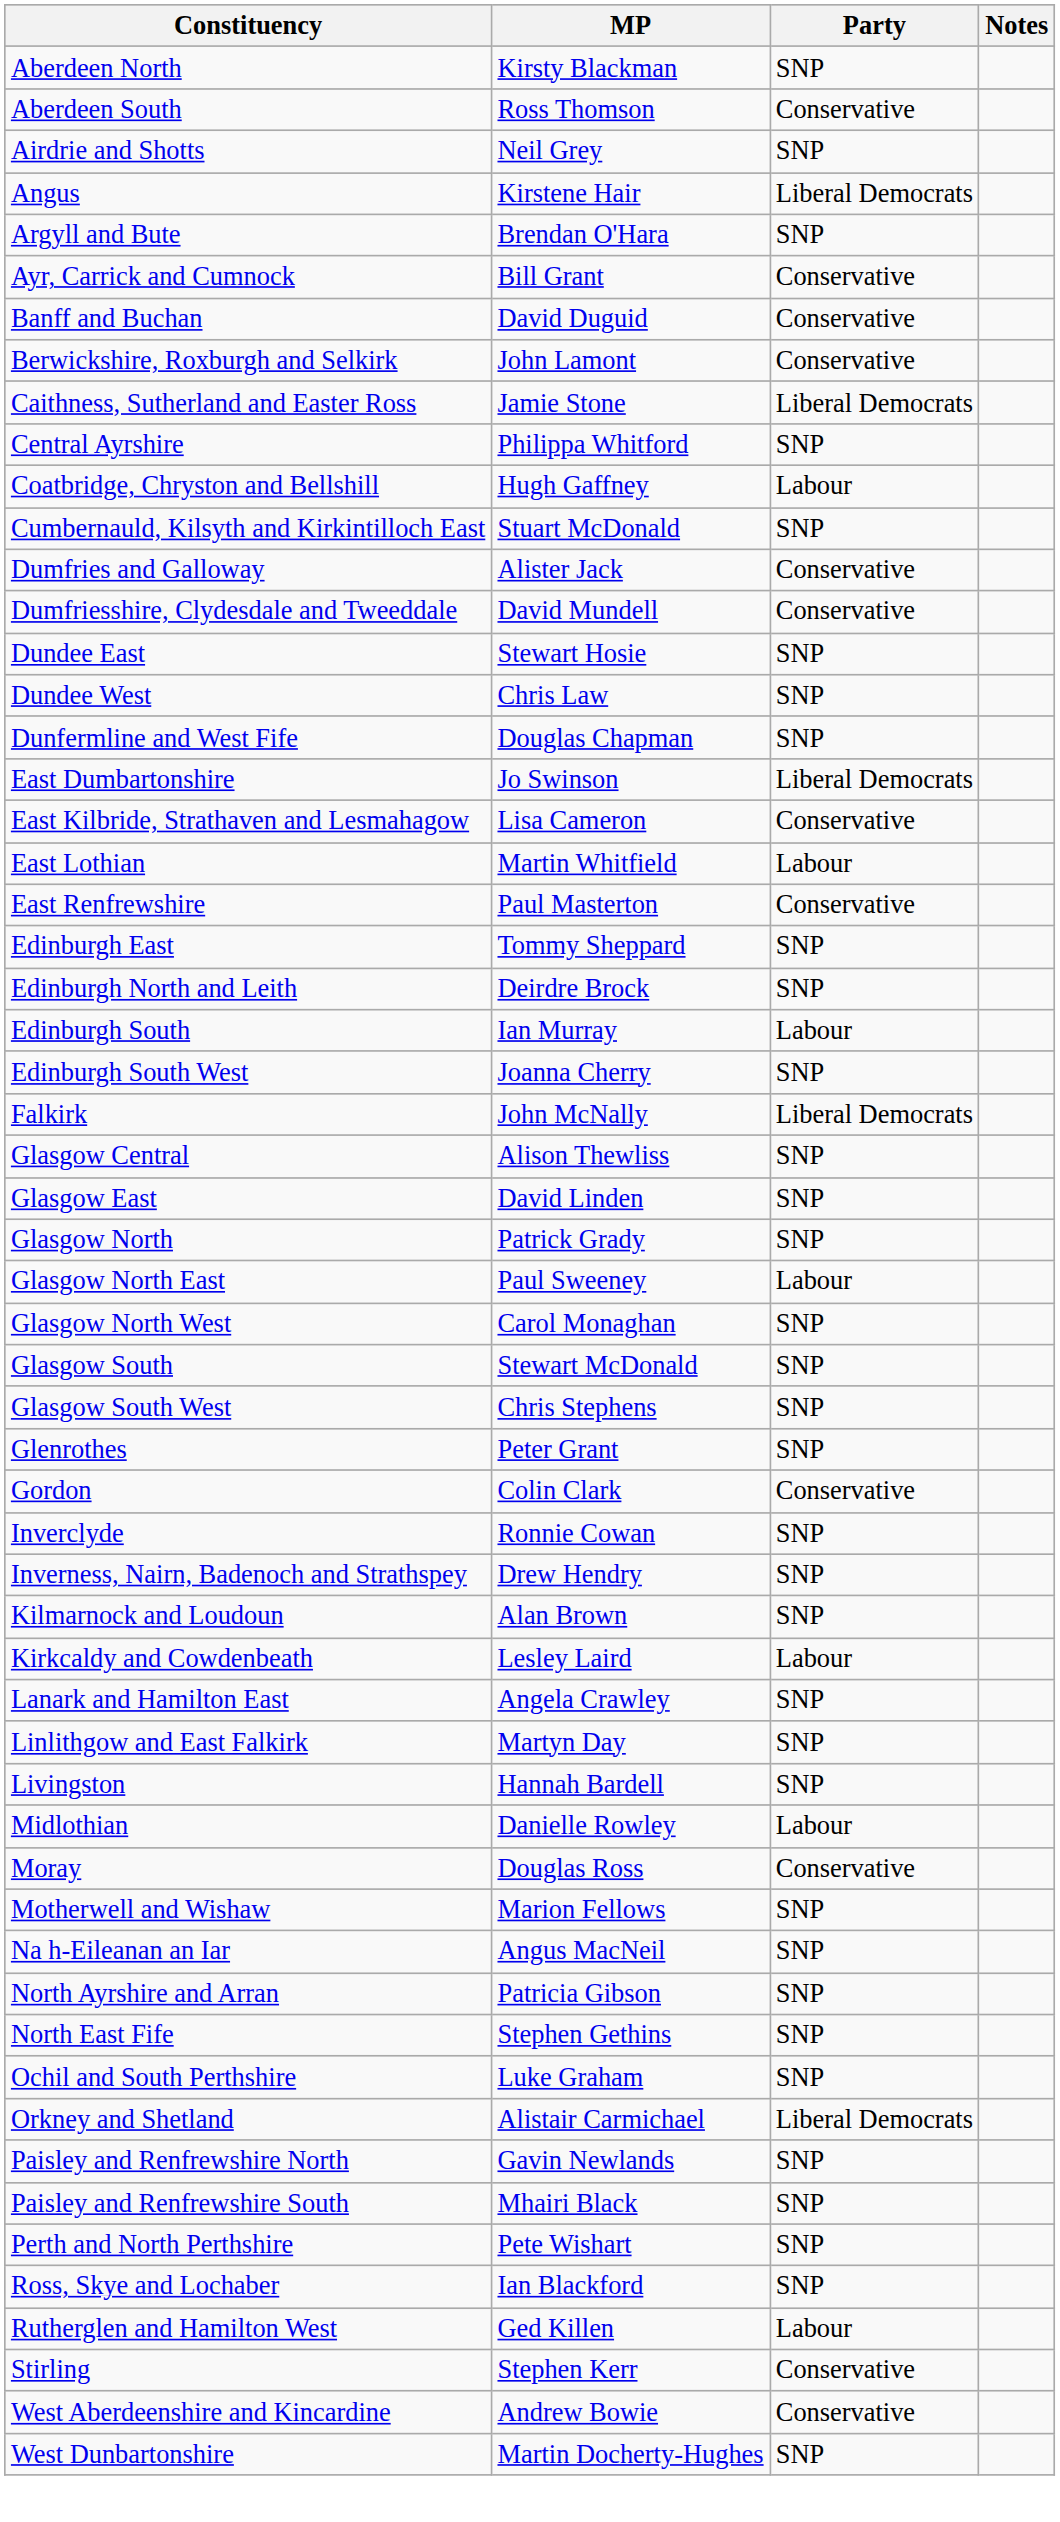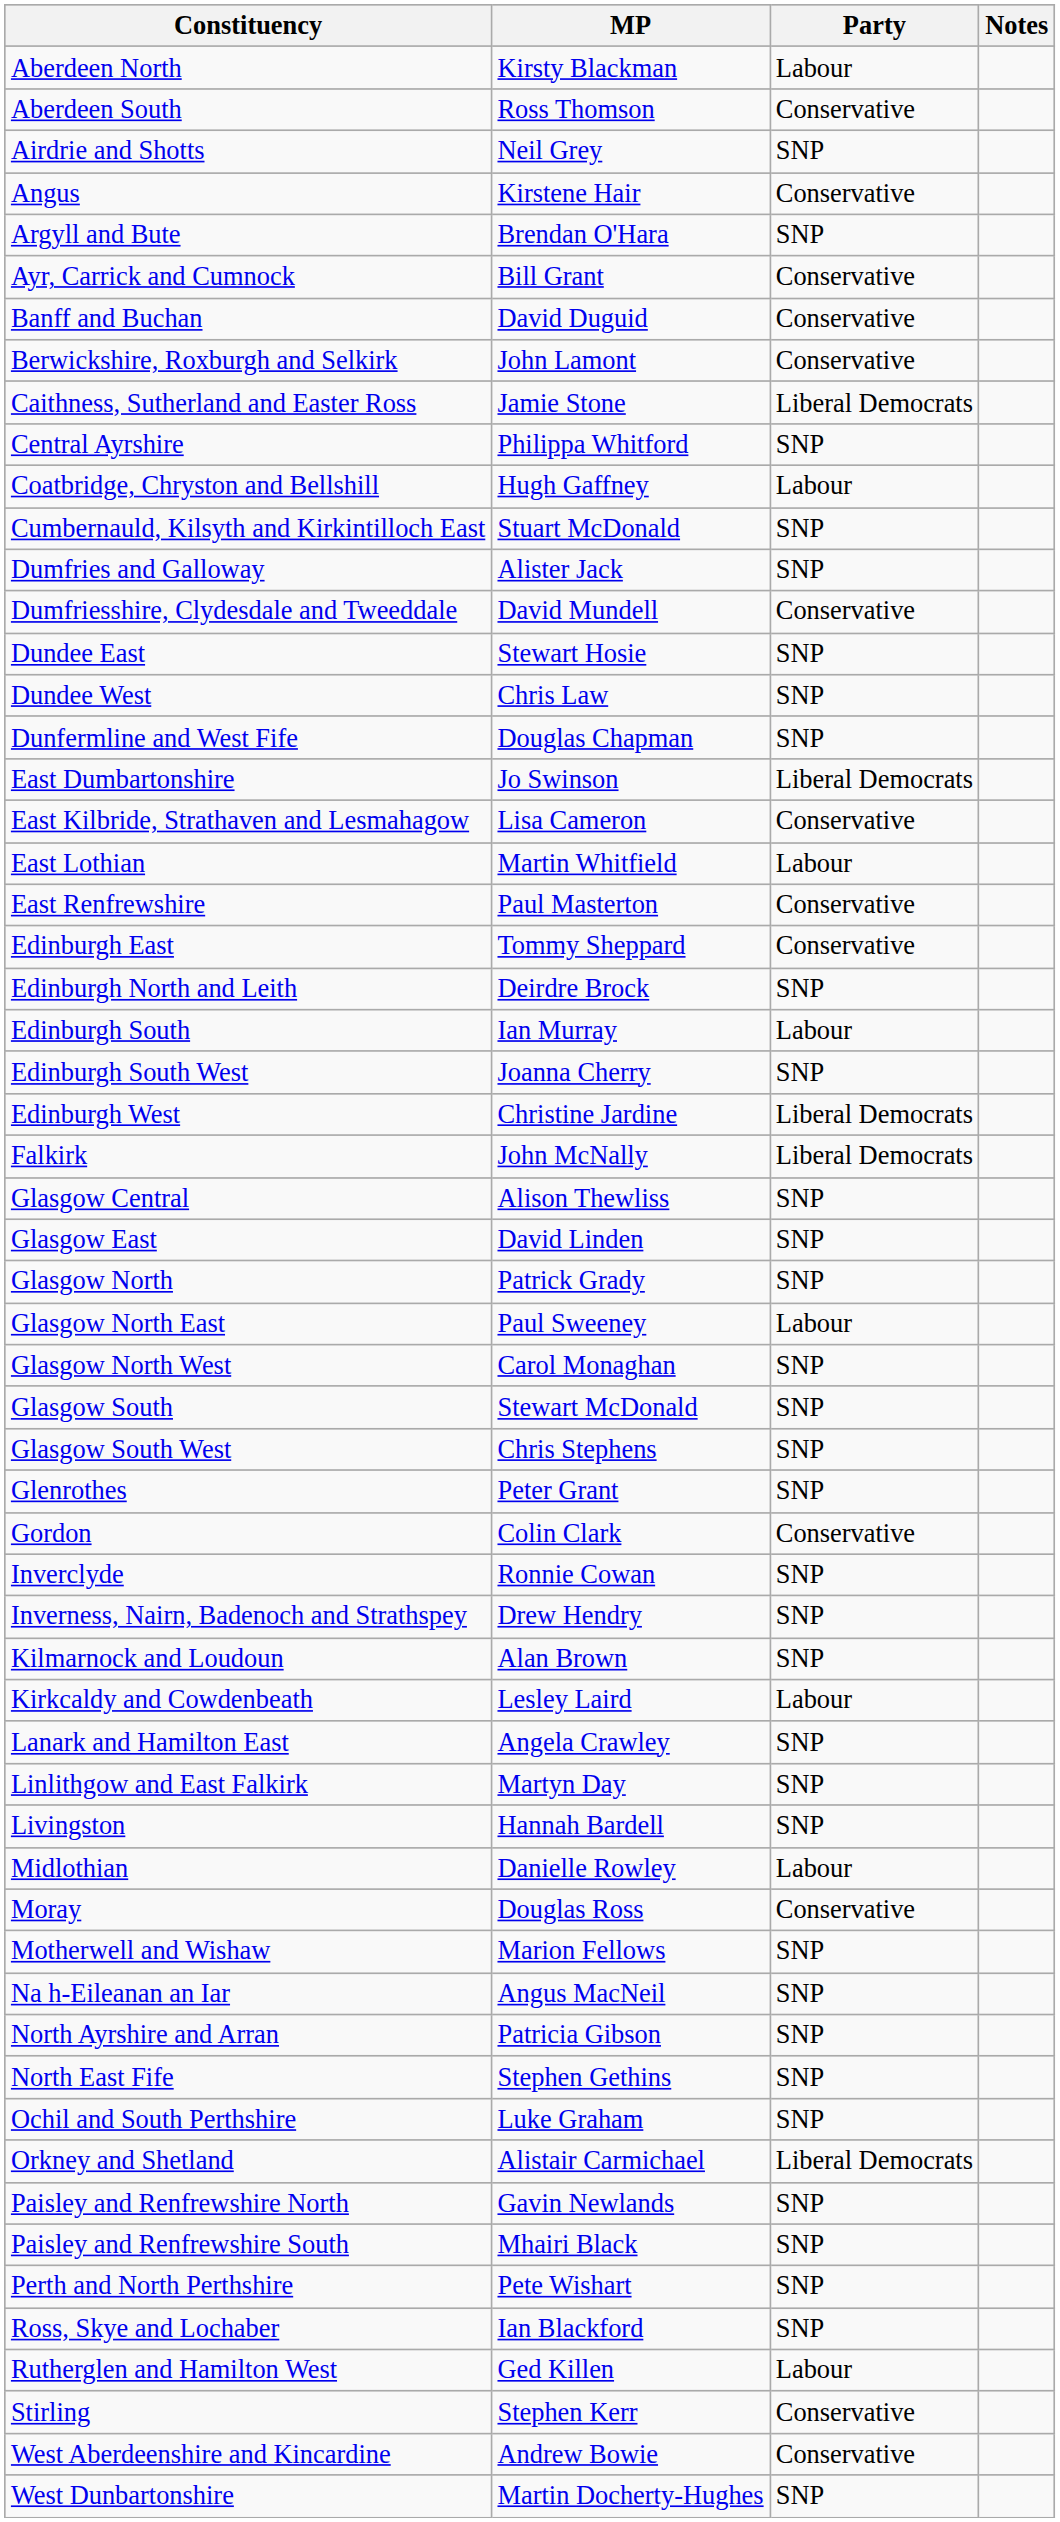Aberdeen North | Party: SNP -> Labour
Angus | Party: Liberal Democrats -> Conservative
Dumfries and Galloway | Party: Conservative -> SNP
Edinburgh East | Party: SNP -> Conservative
+ row: Edinburgh West | Christine Jardine | Liberal Democrats
